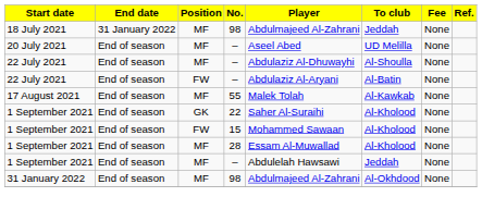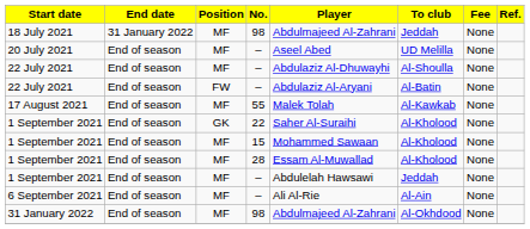1 September 2021 / 15 | Position: FW -> MF
+ row: 6 September 2021 | End of season | MF | – | Ali Al-Rie | Al-Ain | None
